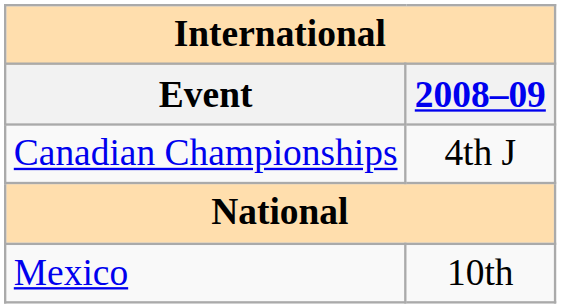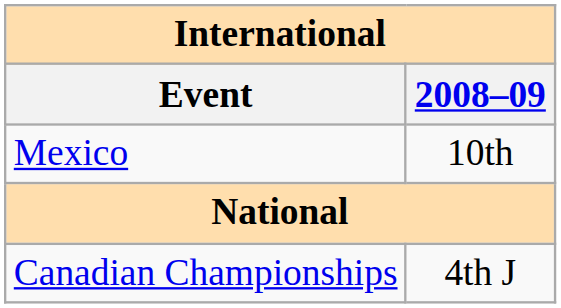rows swapped: Mexico <-> Canadian Championships
